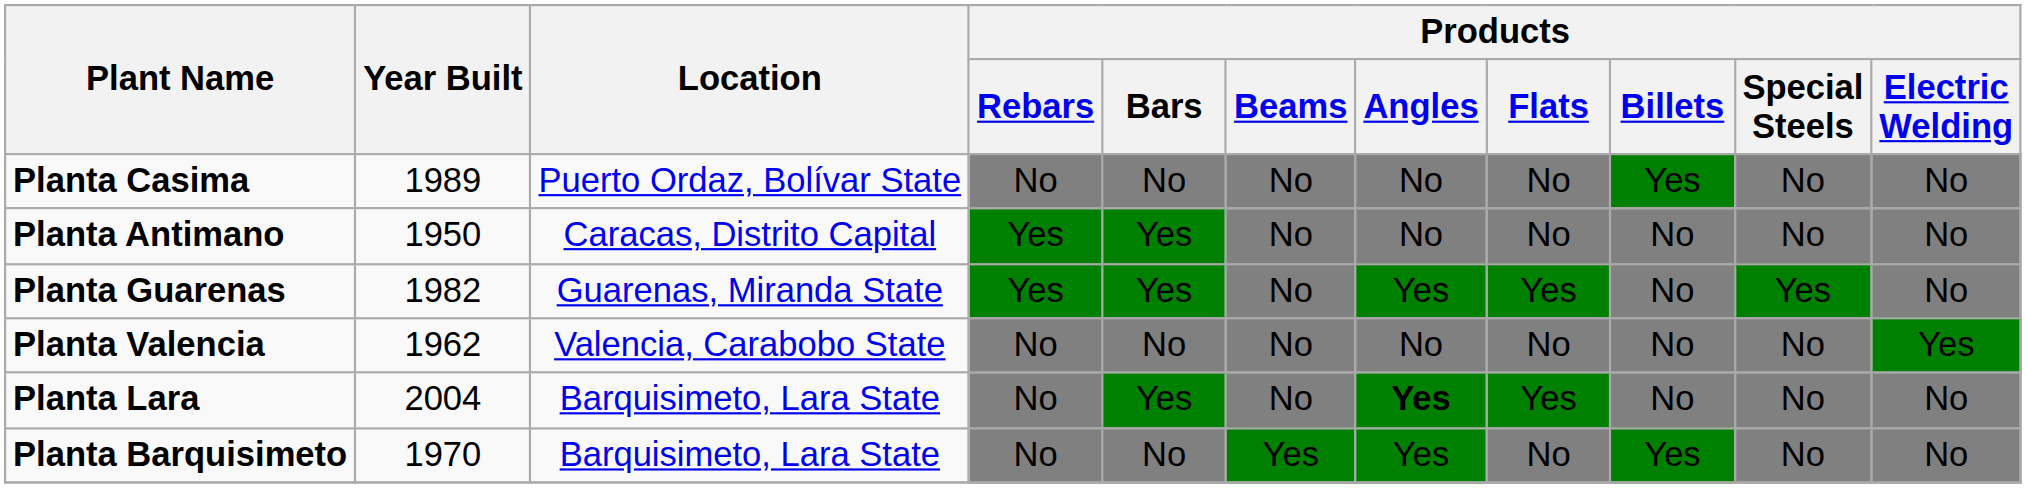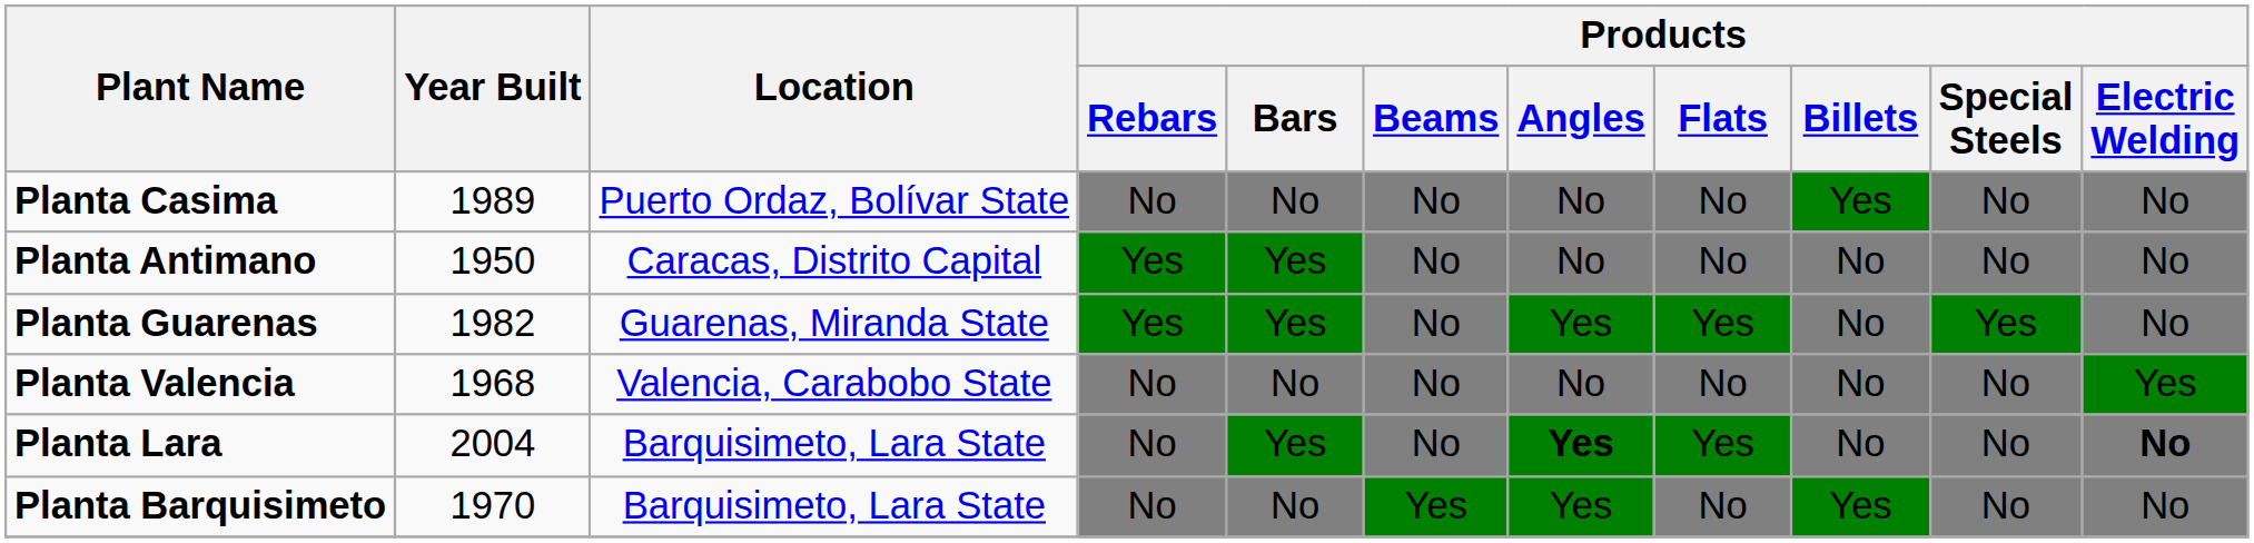Planta Valencia | Year Built: 1962 -> 1968
Planta Lara | Products / Electric Welding: normal -> bold
